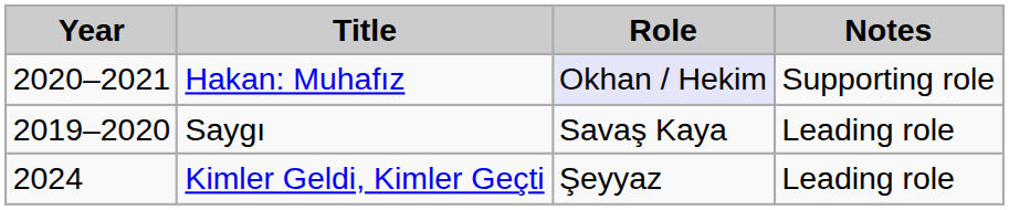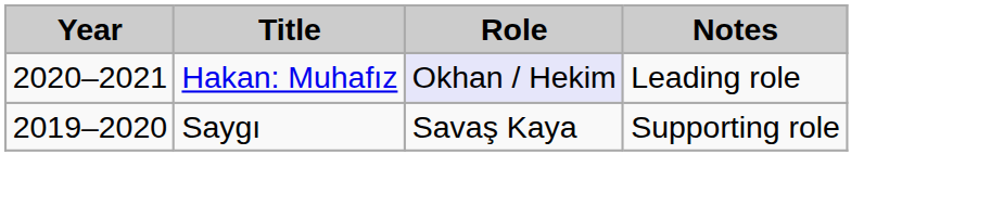Hakan: Muhafız | Notes: Supporting role -> Leading role
Saygı | Notes: Leading role -> Supporting role
- row: 2024 | Kimler Geldi, Kimler Geçti | Şeyyaz | Leading role
